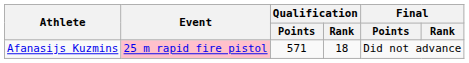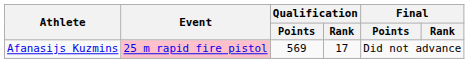Afanasijs Kuzmins | Qualification / Points: 571 -> 569
Afanasijs Kuzmins | Qualification / Rank: 18 -> 17
